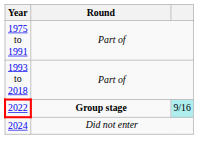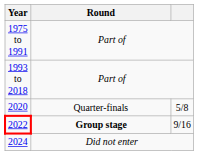+ row: 2020 | Quarter-finals | 5/8
2022 | column 3: paleturquoise background -> no background
